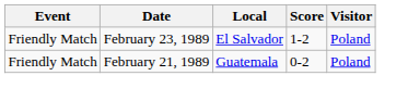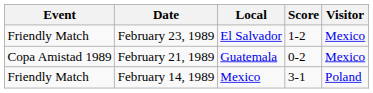February 23, 1989 | Visitor: Poland -> Mexico
February 21, 1989 | Event: Friendly Match -> Copa Amistad 1989
February 21, 1989 | Visitor: Poland -> Mexico
+ row: Friendly Match | February 14, 1989 | Mexico | 3-1 | Poland
